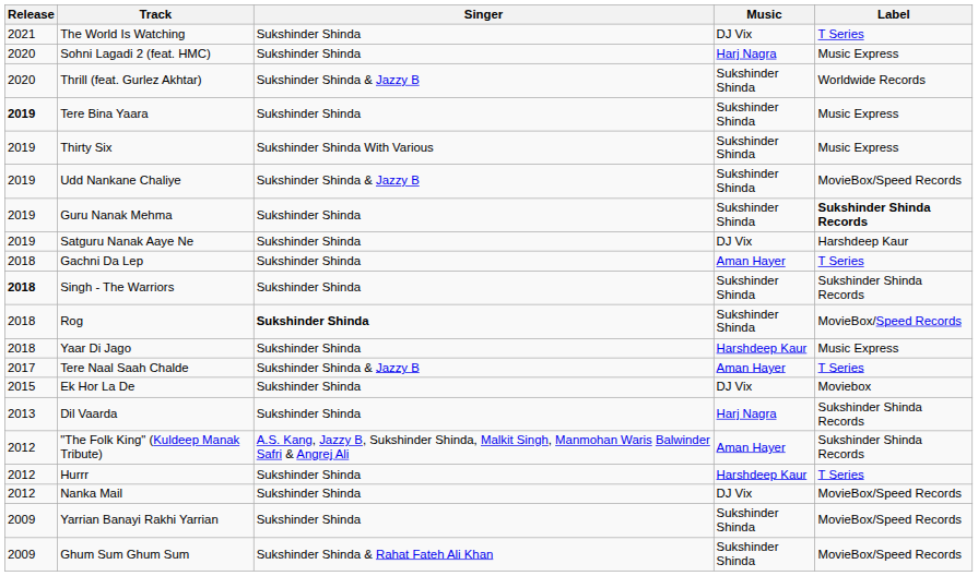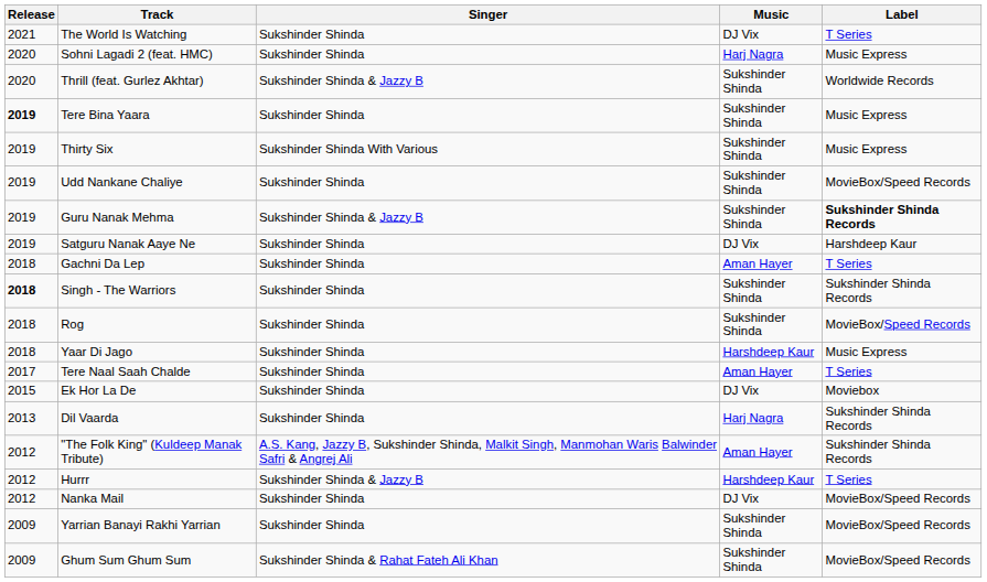Udd Nankane Chaliye | Singer: Sukshinder Shinda & Jazzy B -> Sukshinder Shinda
Guru Nanak Mehma | Singer: Sukshinder Shinda -> Sukshinder Shinda & Jazzy B
Rog | Singer: bold -> normal
Tere Naal Saah Chalde | Singer: Sukshinder Shinda & Jazzy B -> Sukshinder Shinda
Hurrr | Singer: Sukshinder Shinda -> Sukshinder Shinda & Jazzy B
